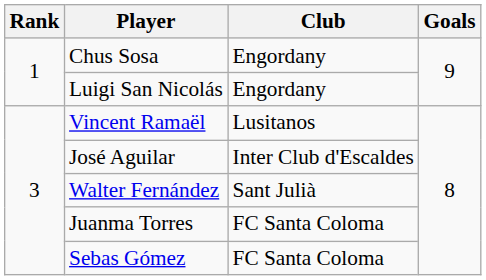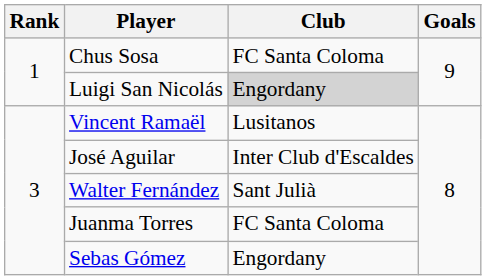Chus Sosa | Club: Engordany -> FC Santa Coloma
Luigi San Nicolás | Club: no background -> lightgrey background
Sebas Gómez | Club: FC Santa Coloma -> Engordany
